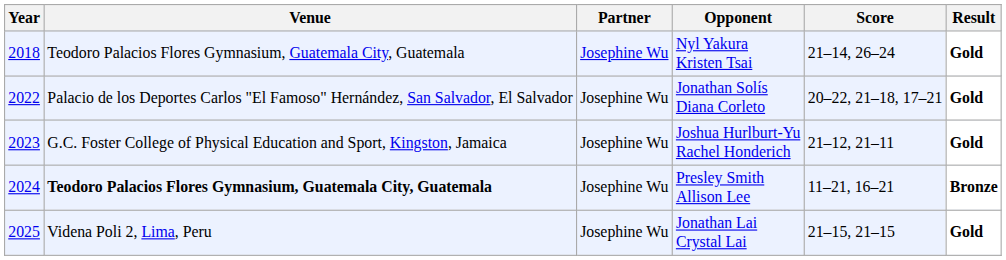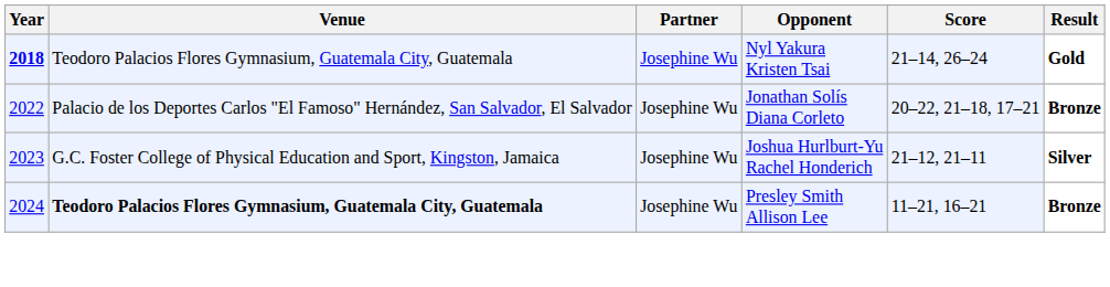Nyl Yakura Kristen Tsai | Year: normal -> bold
Jonathan Solís Diana Corleto | Result: Gold -> Bronze
Joshua Hurlburt-Yu Rachel Honderich | Result: Gold -> Silver
- row: 2025 | Videna Poli 2, Lima, Peru | Josephine Wu | Jonathan Lai Crystal Lai | 21–15, 21–15 | Gold
